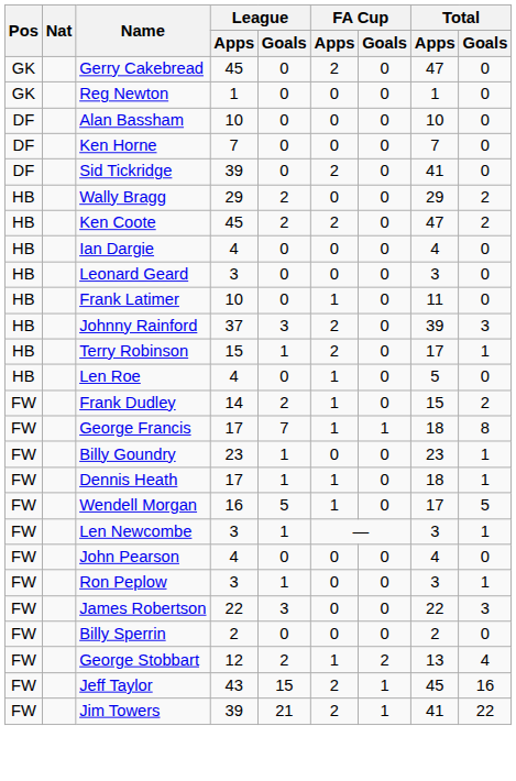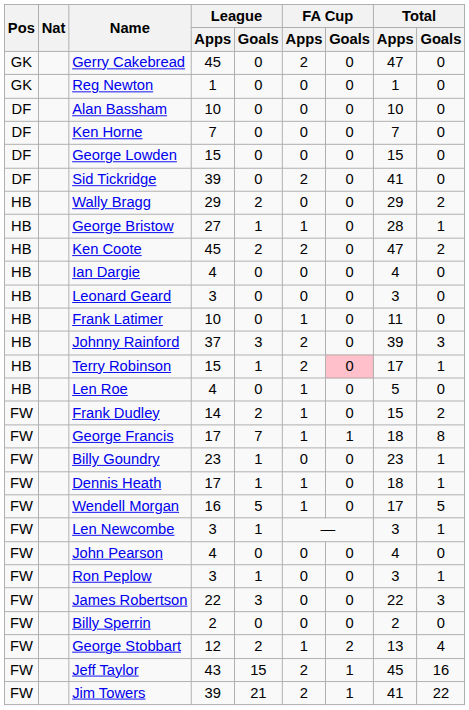+ row: DF | George Lowden | 15 | 0 | 0 | 0 | 15 | 0
+ row: HB | George Bristow | 27 | 1 | 1 | 0 | 28 | 1
Terry Robinson | FA Cup / Goals: no background -> pink background
